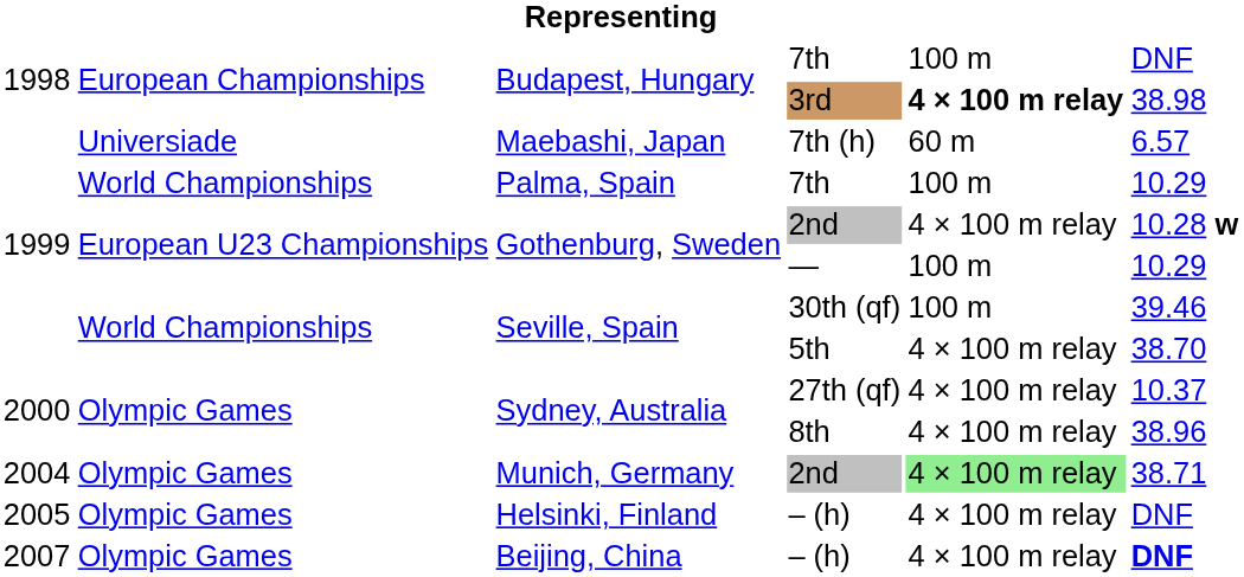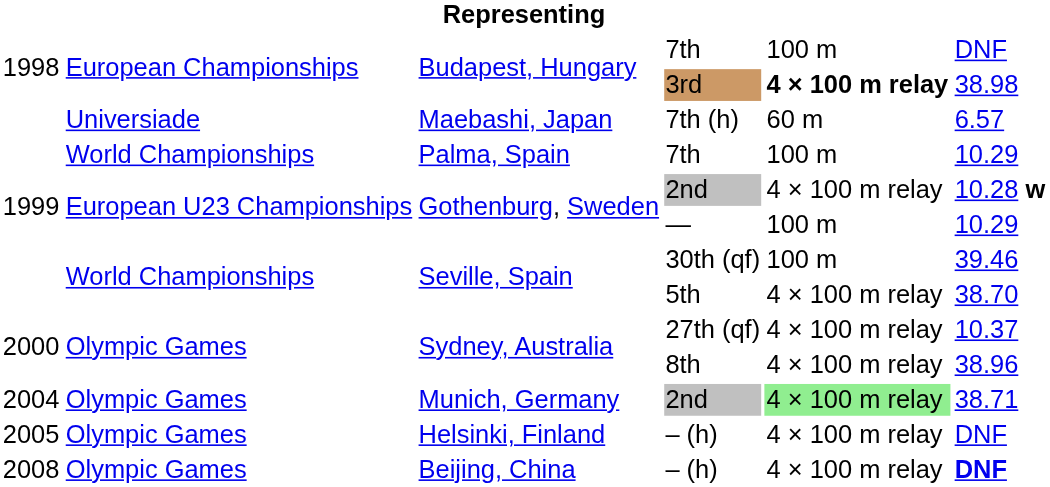Beijing, China / – (h) | column 1: 2007 -> 2008
